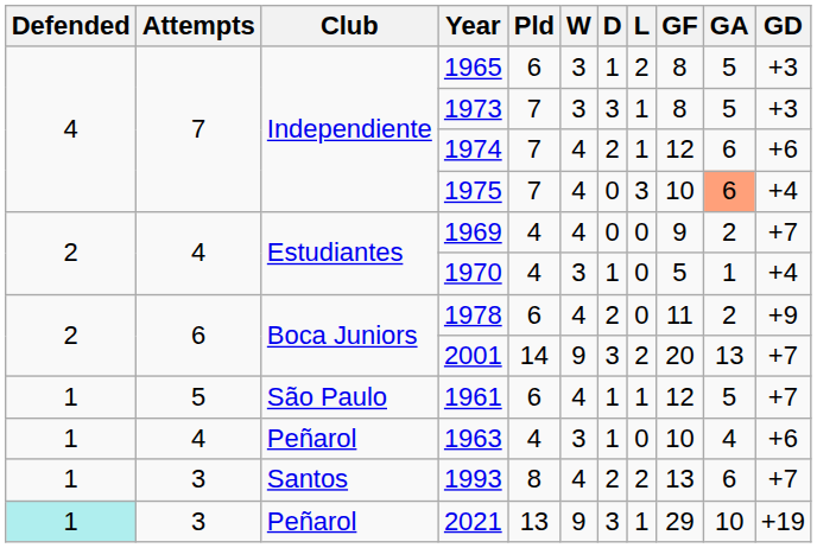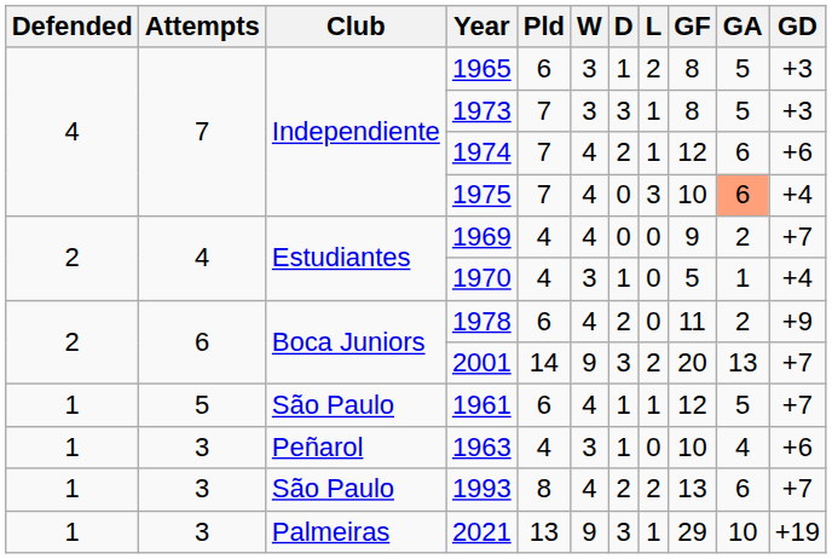1963 | Attempts: 4 -> 3
1993 | Club: Santos -> São Paulo
2021 | Defended: paleturquoise background -> no background
2021 | Club: Peñarol -> Palmeiras
